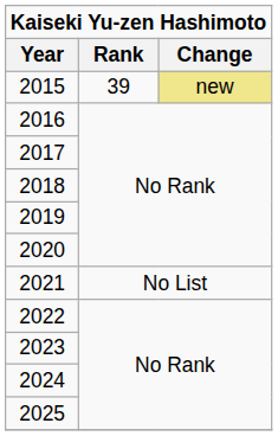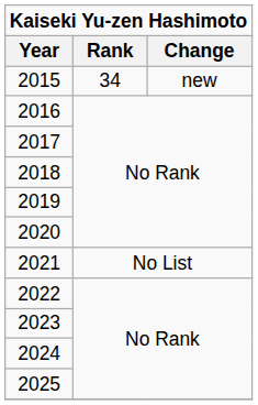2015 | Rank: 39 -> 34
2015 | Change: khaki background -> no background
